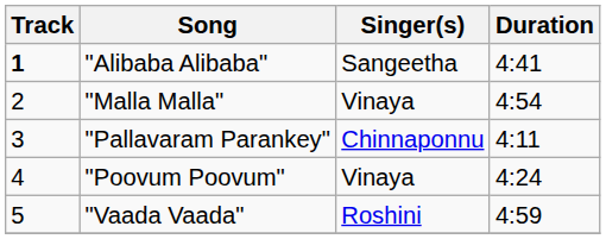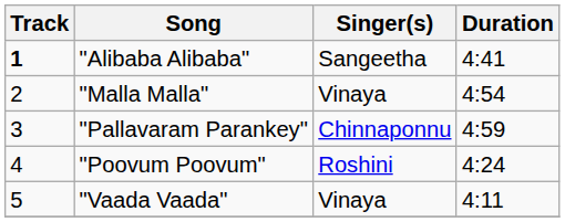"Pallavaram Parankey" | Duration: 4:11 -> 4:59
"Poovum Poovum" | Singer(s): Vinaya -> Roshini
"Vaada Vaada" | Singer(s): Roshini -> Vinaya
"Vaada Vaada" | Duration: 4:59 -> 4:11
